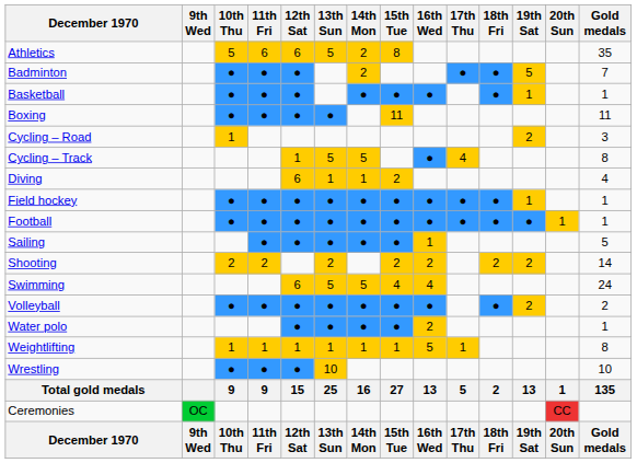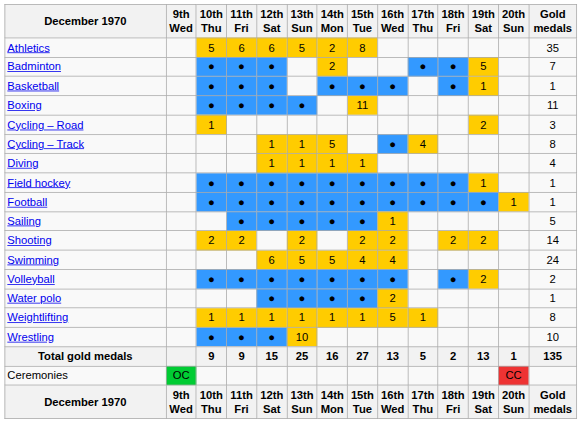Cycling – Track | 13th Sun: 5 -> 1
Diving | 12th Sat: 6 -> 1
Diving | 15th Tue: 2 -> 1
